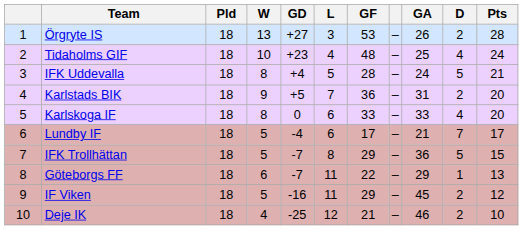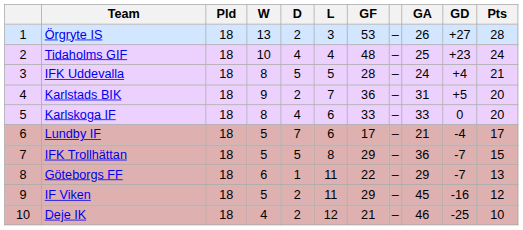columns swapped: D <-> GD
